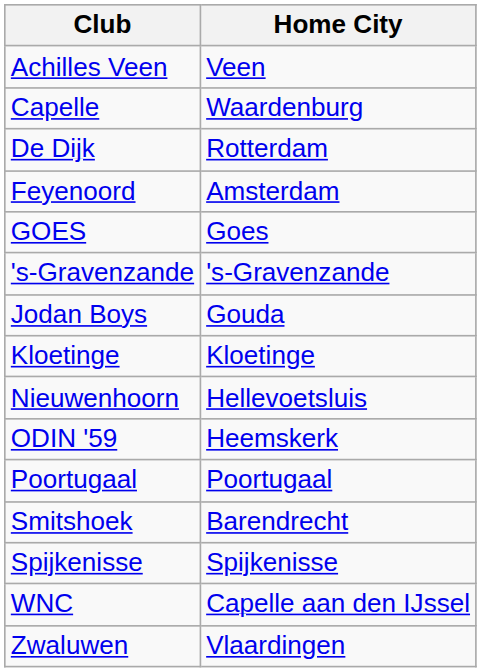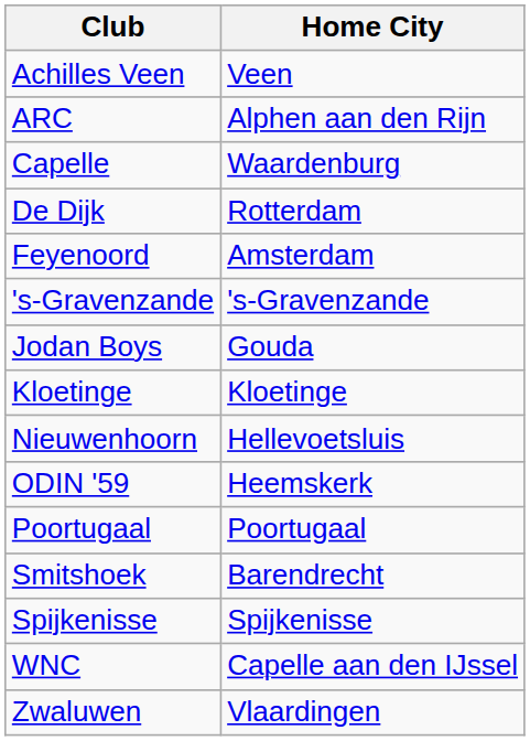+ row: ARC | Alphen aan den Rijn
- row: GOES | Goes
